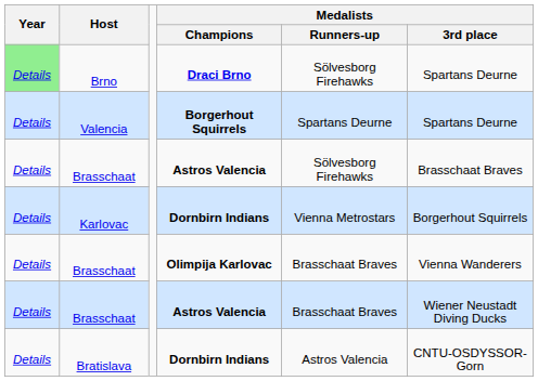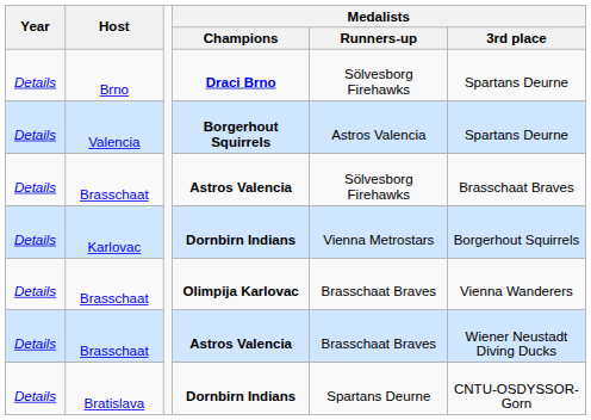Brno | Year: lightgreen background -> no background
Valencia | Medalists / Runners-up: Spartans Deurne -> Astros Valencia
Bratislava | Medalists / Runners-up: Astros Valencia -> Spartans Deurne
